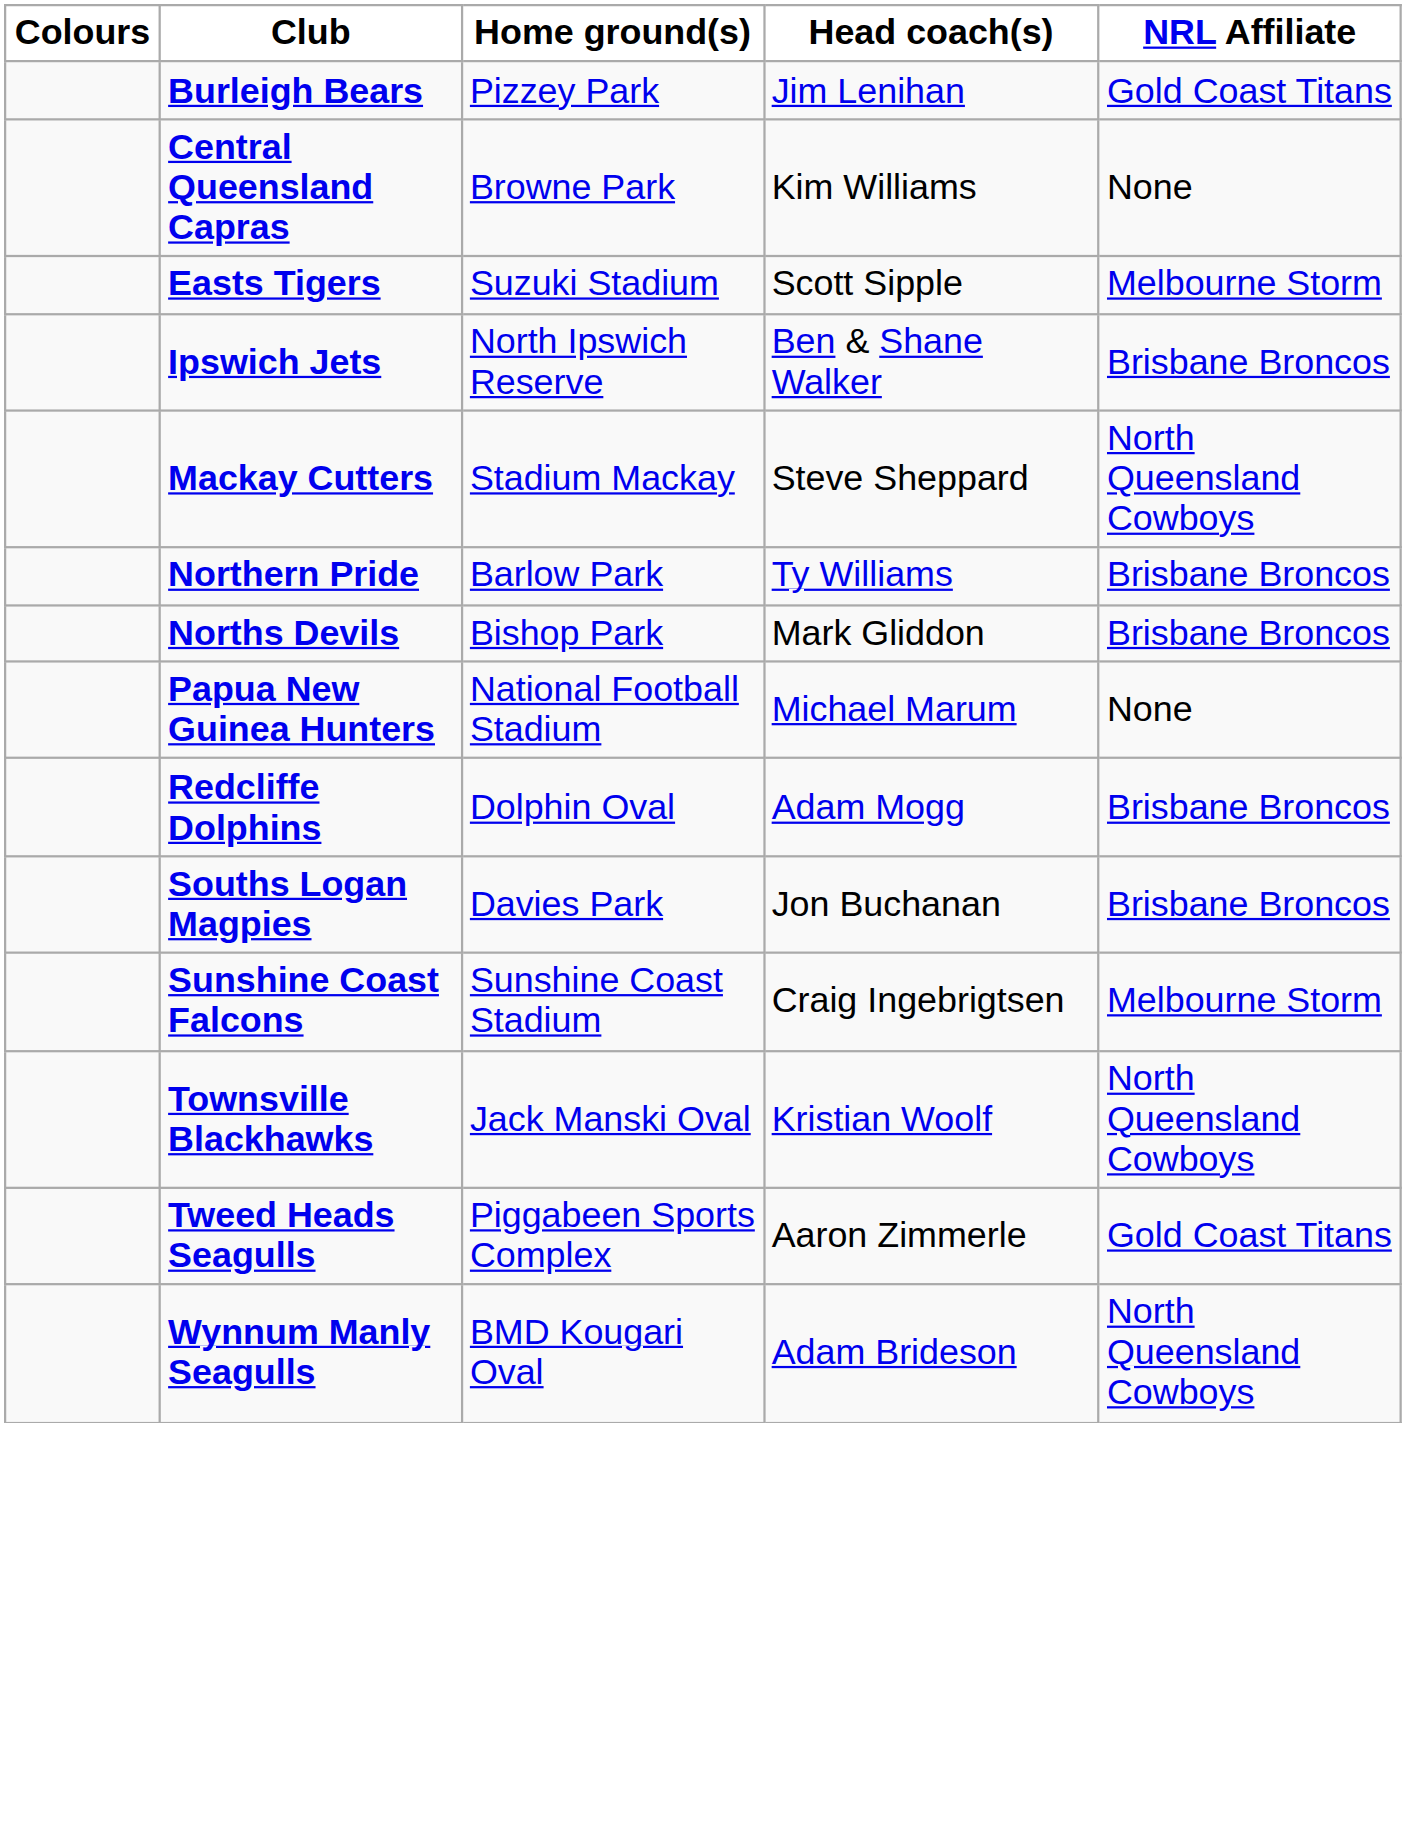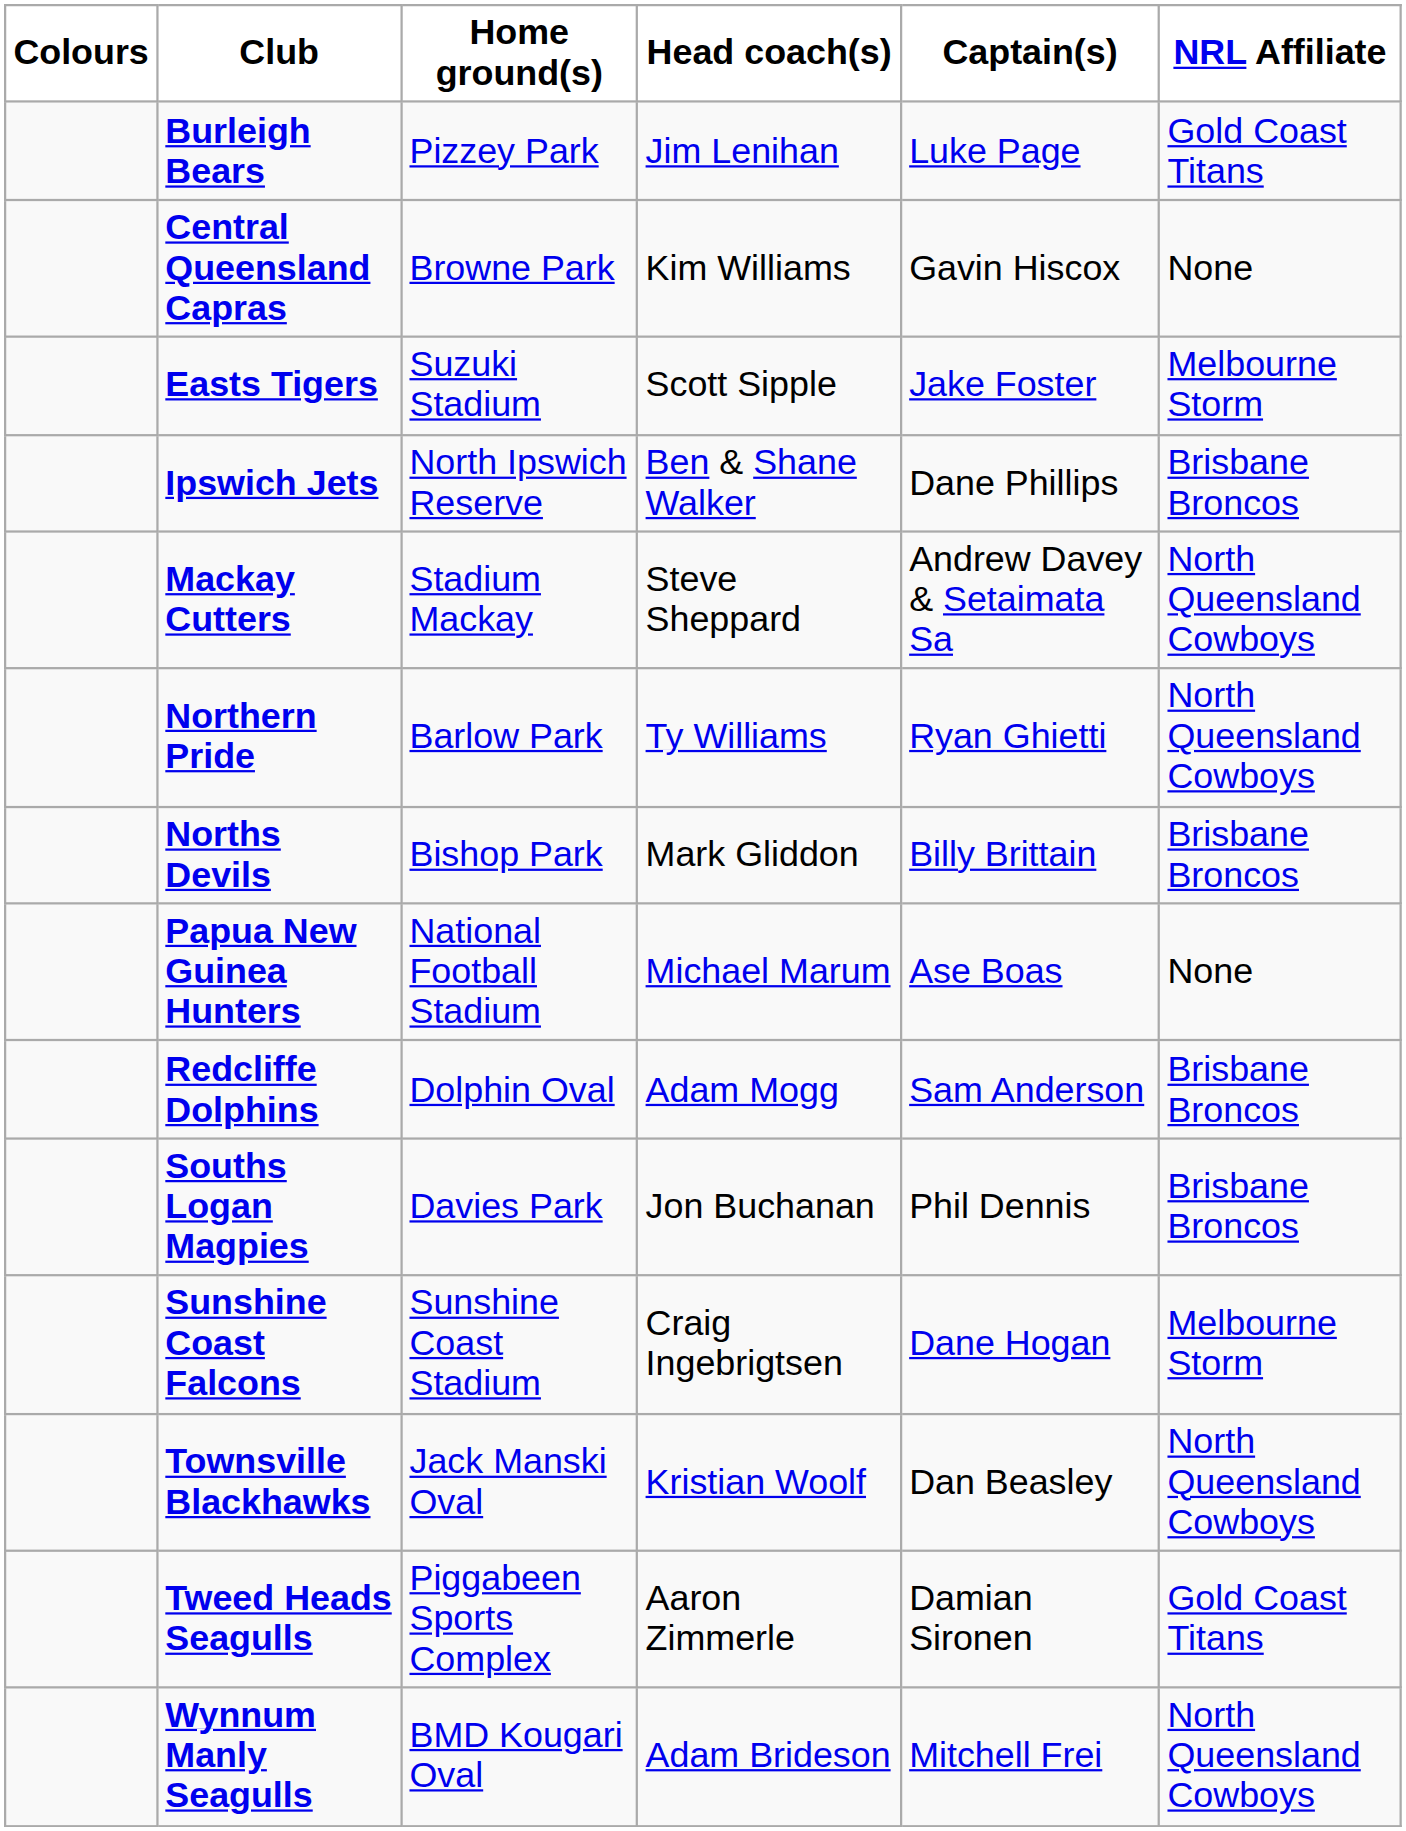+ column: Captain(s) | Luke Page | Gavin Hiscox | Jake Foster | Dane Phillips | Andrew Davey & Setaimata Sa | Ryan Ghietti | Billy Brittain | Ase Boas | Sam Anderson | Phil Dennis | Dane Hogan | Dan Beasley | Damian Sironen | Mitchell Frei
Northern Pride | NRL Affiliate: Brisbane Broncos -> North Queensland Cowboys
